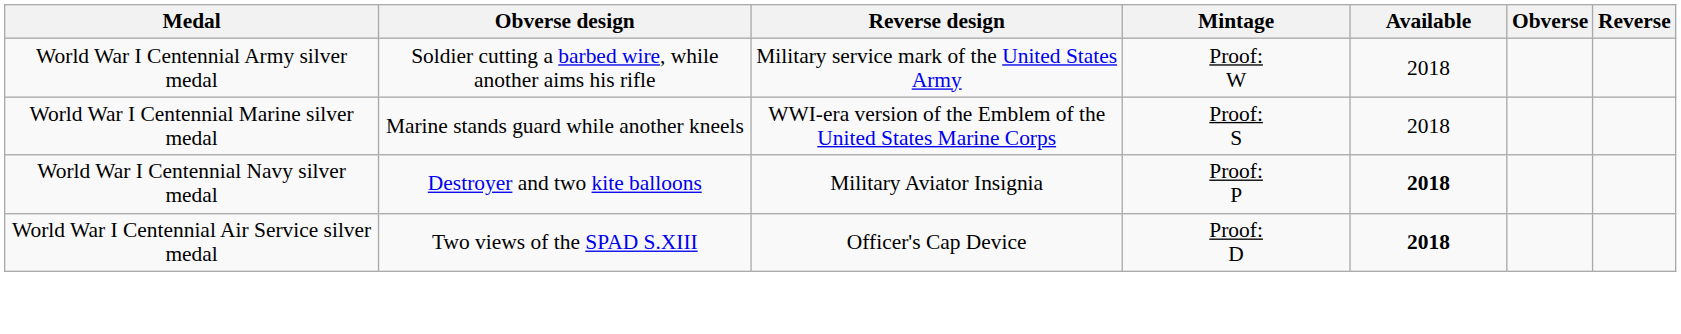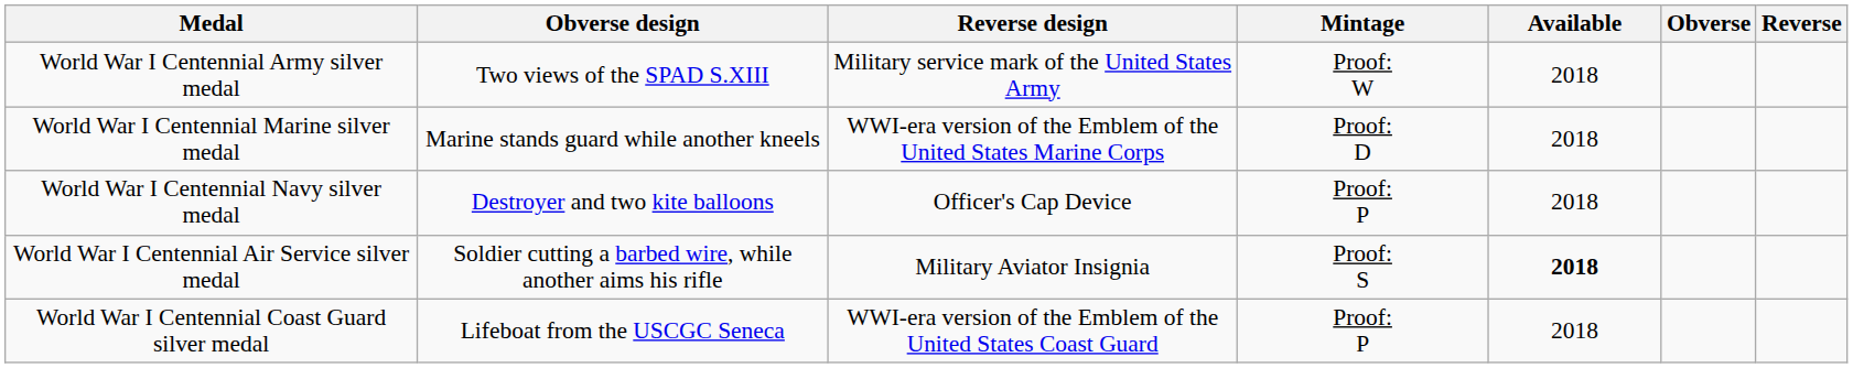World War I Centennial Army silver medal | Obverse design: Soldier cutting a barbed wire, while another aims his rifle -> Two views of the SPAD S.XIII
World War I Centennial Marine silver medal | Mintage: Proof: S -> Proof: D
World War I Centennial Navy silver medal | Reverse design: Military Aviator Insignia -> Officer's Cap Device
World War I Centennial Navy silver medal | Available: bold -> normal
World War I Centennial Air Service silver medal | Obverse design: Two views of the SPAD S.XIII -> Soldier cutting a barbed wire, while another aims his rifle
World War I Centennial Air Service silver medal | Reverse design: Officer's Cap Device -> Military Aviator Insignia
World War I Centennial Air Service silver medal | Mintage: Proof: D -> Proof: S
+ row: World War I Centennial Coast Guard silver medal | Lifeboat from the USCGC Seneca | WWI-era version of the Emblem of the United States Coast Guard | Proof: P | 2018
